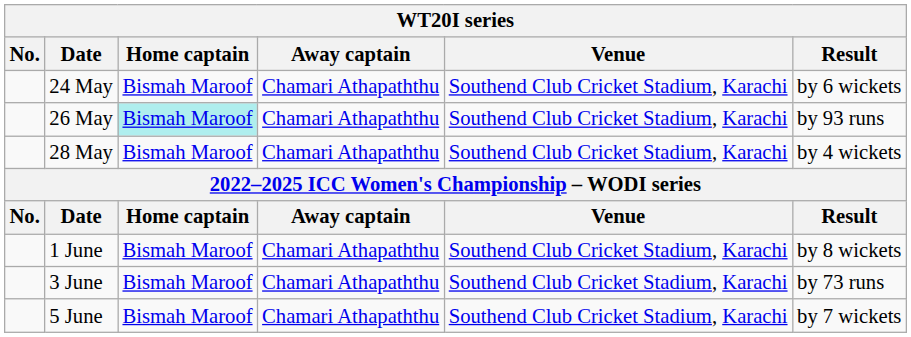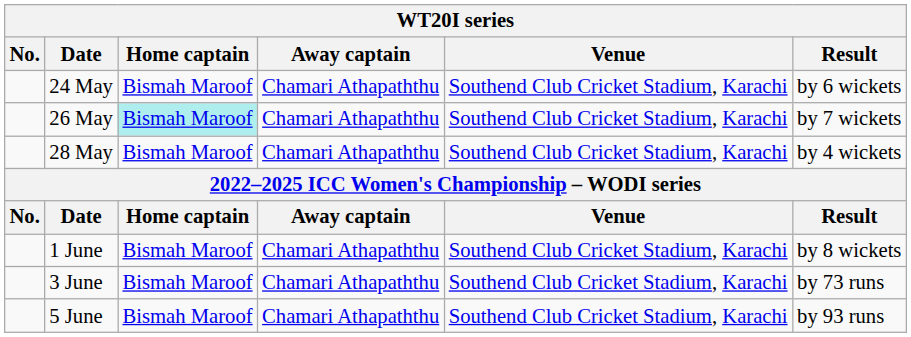26 May | Result: by 93 runs -> by 7 wickets
5 June | Result: by 7 wickets -> by 93 runs
